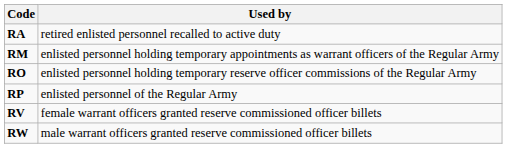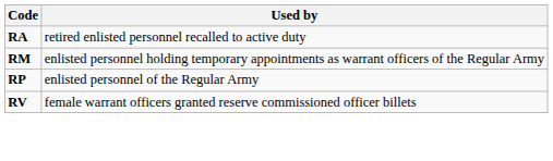- row: RO | enlisted personnel holding temporary reserve officer commissions of the Regular Army
- row: RW | male warrant officers granted reserve commissioned officer billets
